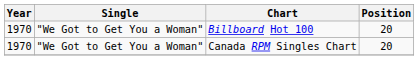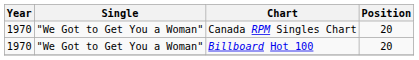rows swapped: Canada RPM Singles Chart <-> Billboard Hot 100
